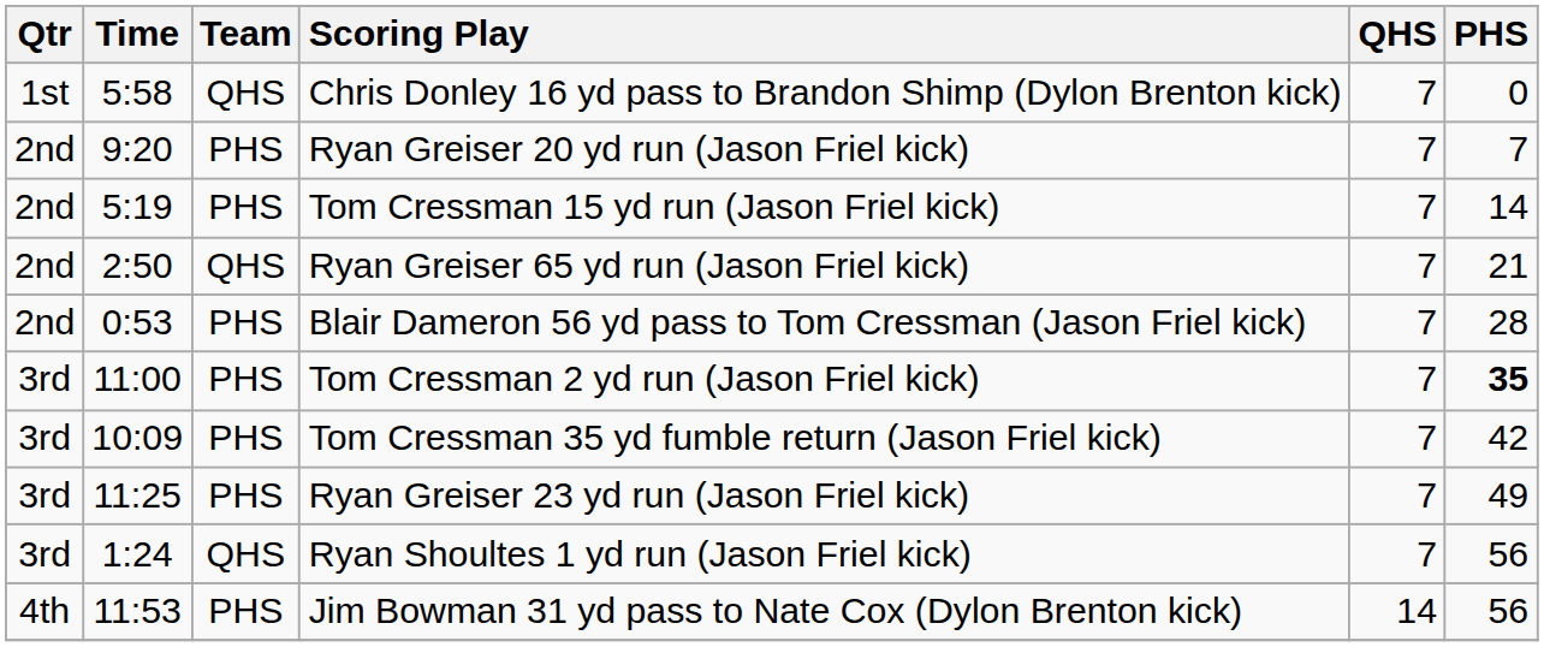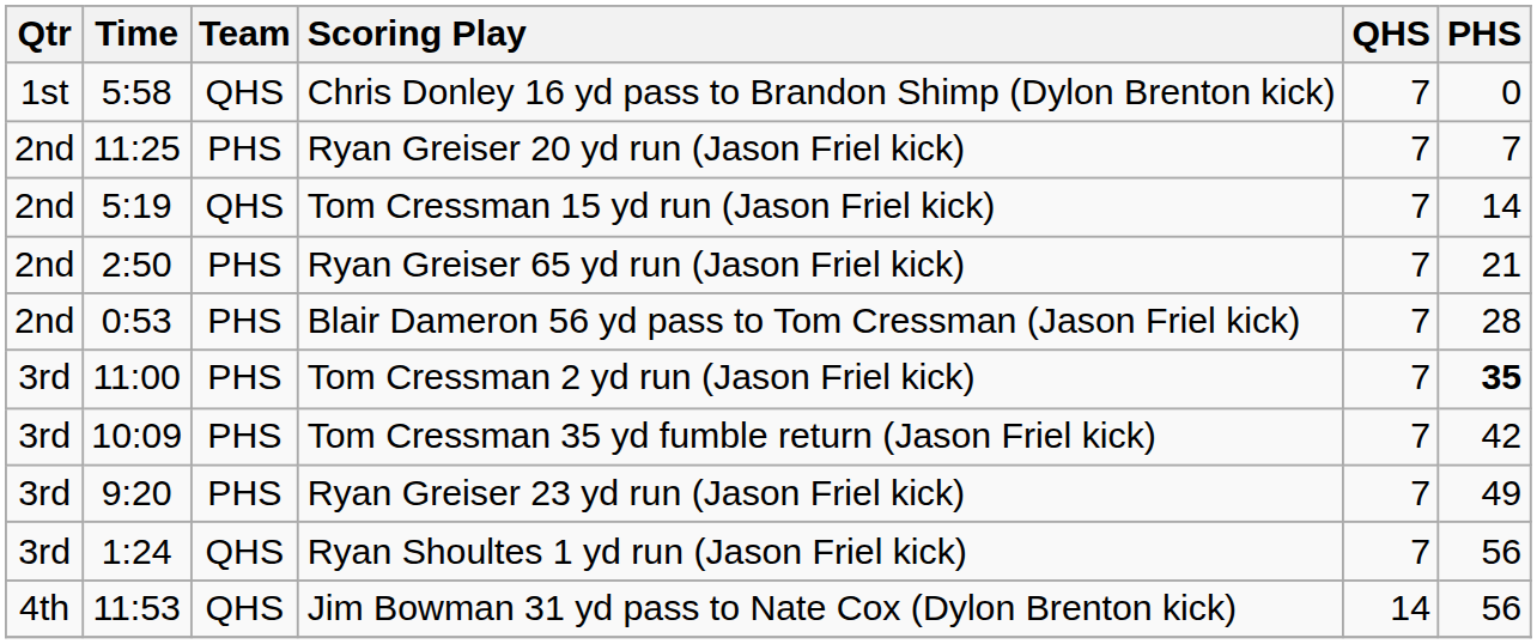Ryan Greiser 20 yd run (Jason Friel kick) | Time: 9:20 -> 11:25
Tom Cressman 15 yd run (Jason Friel kick) | Team: PHS -> QHS
Ryan Greiser 65 yd run (Jason Friel kick) | Team: QHS -> PHS
Ryan Greiser 23 yd run (Jason Friel kick) | Time: 11:25 -> 9:20
Jim Bowman 31 yd pass to Nate Cox (Dylon Brenton kick) | Team: PHS -> QHS
